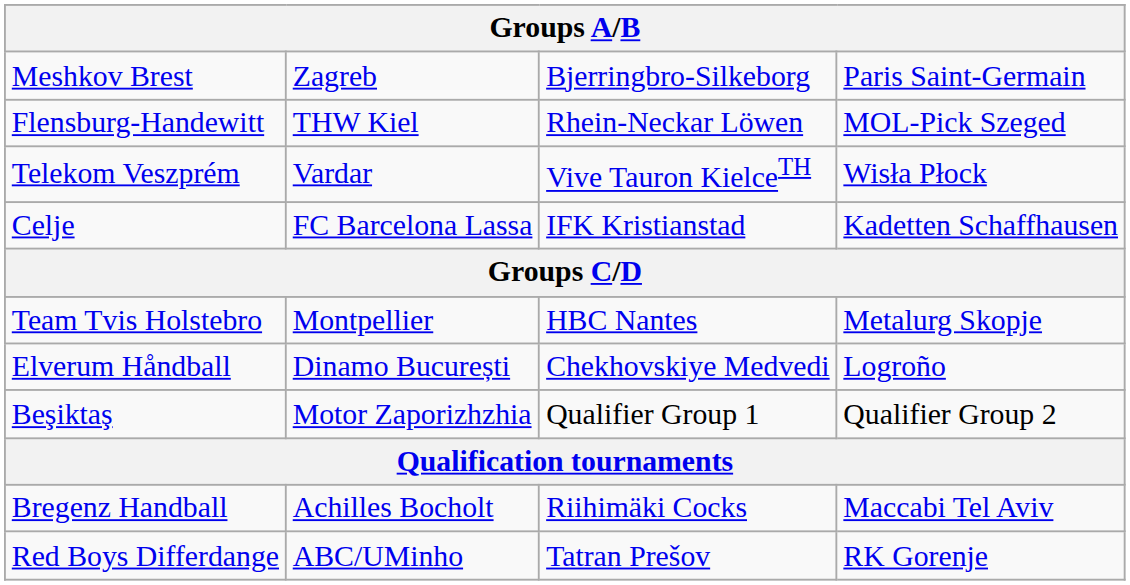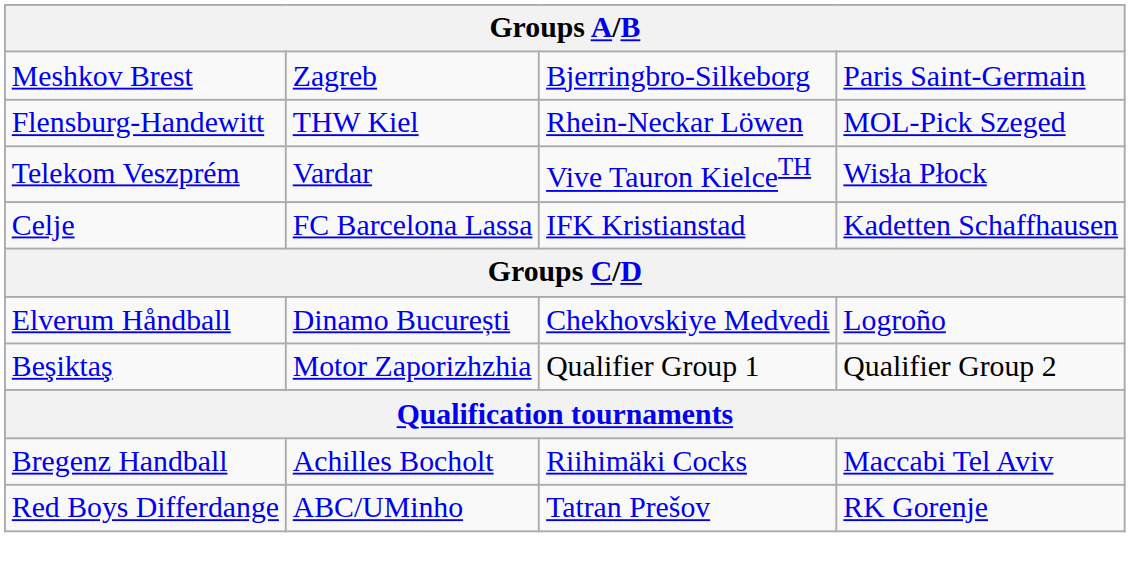- row: Team Tvis Holstebro | Montpellier | HBC Nantes | Metalurg Skopje
